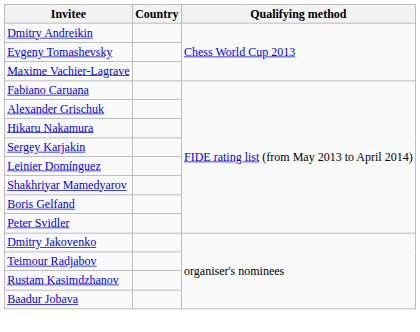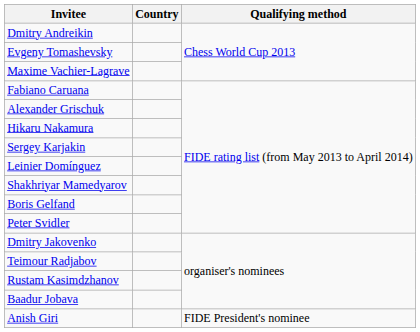+ row: Anish Giri | FIDE President's nominee
